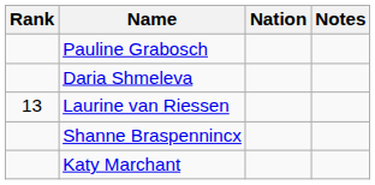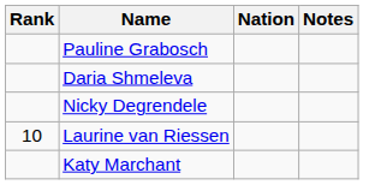+ row: Nicky Degrendele
Laurine van Riessen | Rank: 13 -> 10
- row: Shanne Braspennincx
